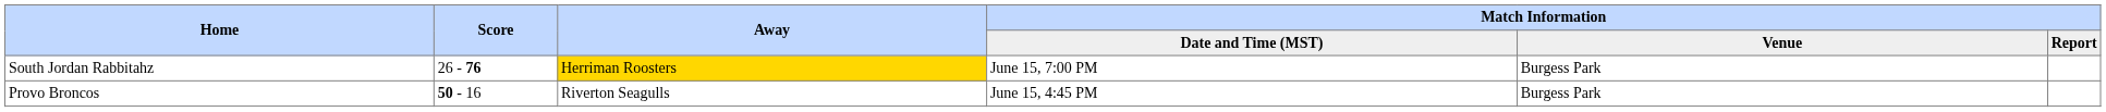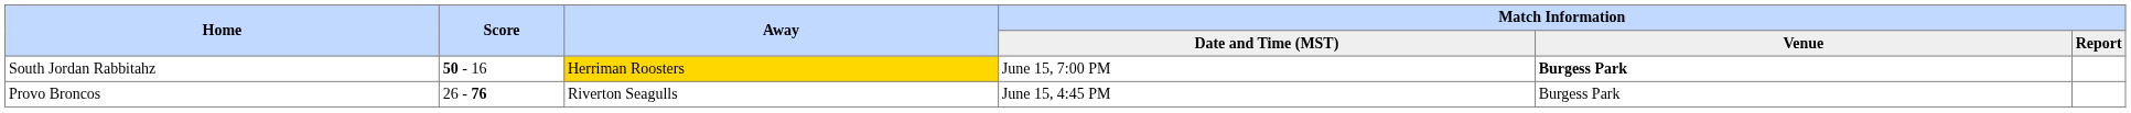South Jordan Rabbitahz | Score: 26 - 76 -> 50 - 16
South Jordan Rabbitahz | column 5: normal -> bold
Provo Broncos | Score: 50 - 16 -> 26 - 76
